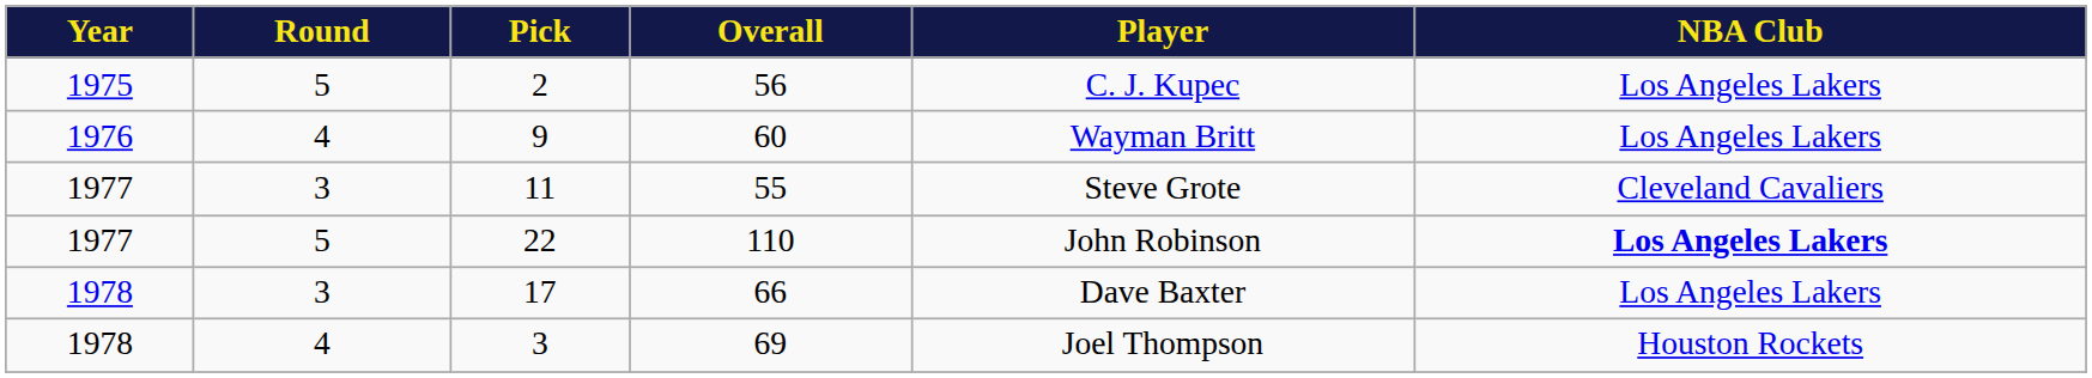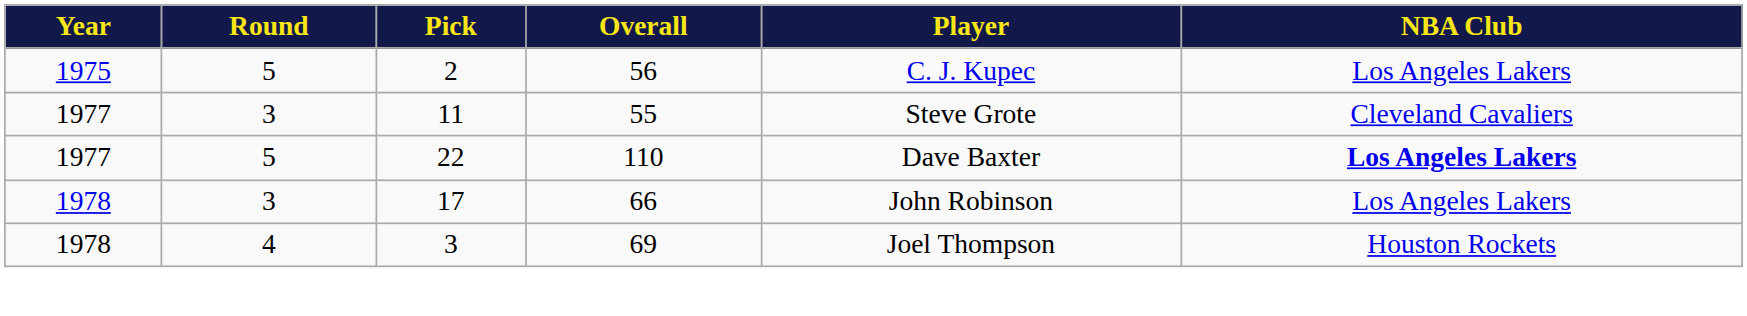- row: 1976 | 4 | 9 | 60 | Wayman Britt | Los Angeles Lakers
22 | Player: John Robinson -> Dave Baxter
17 | Player: Dave Baxter -> John Robinson
